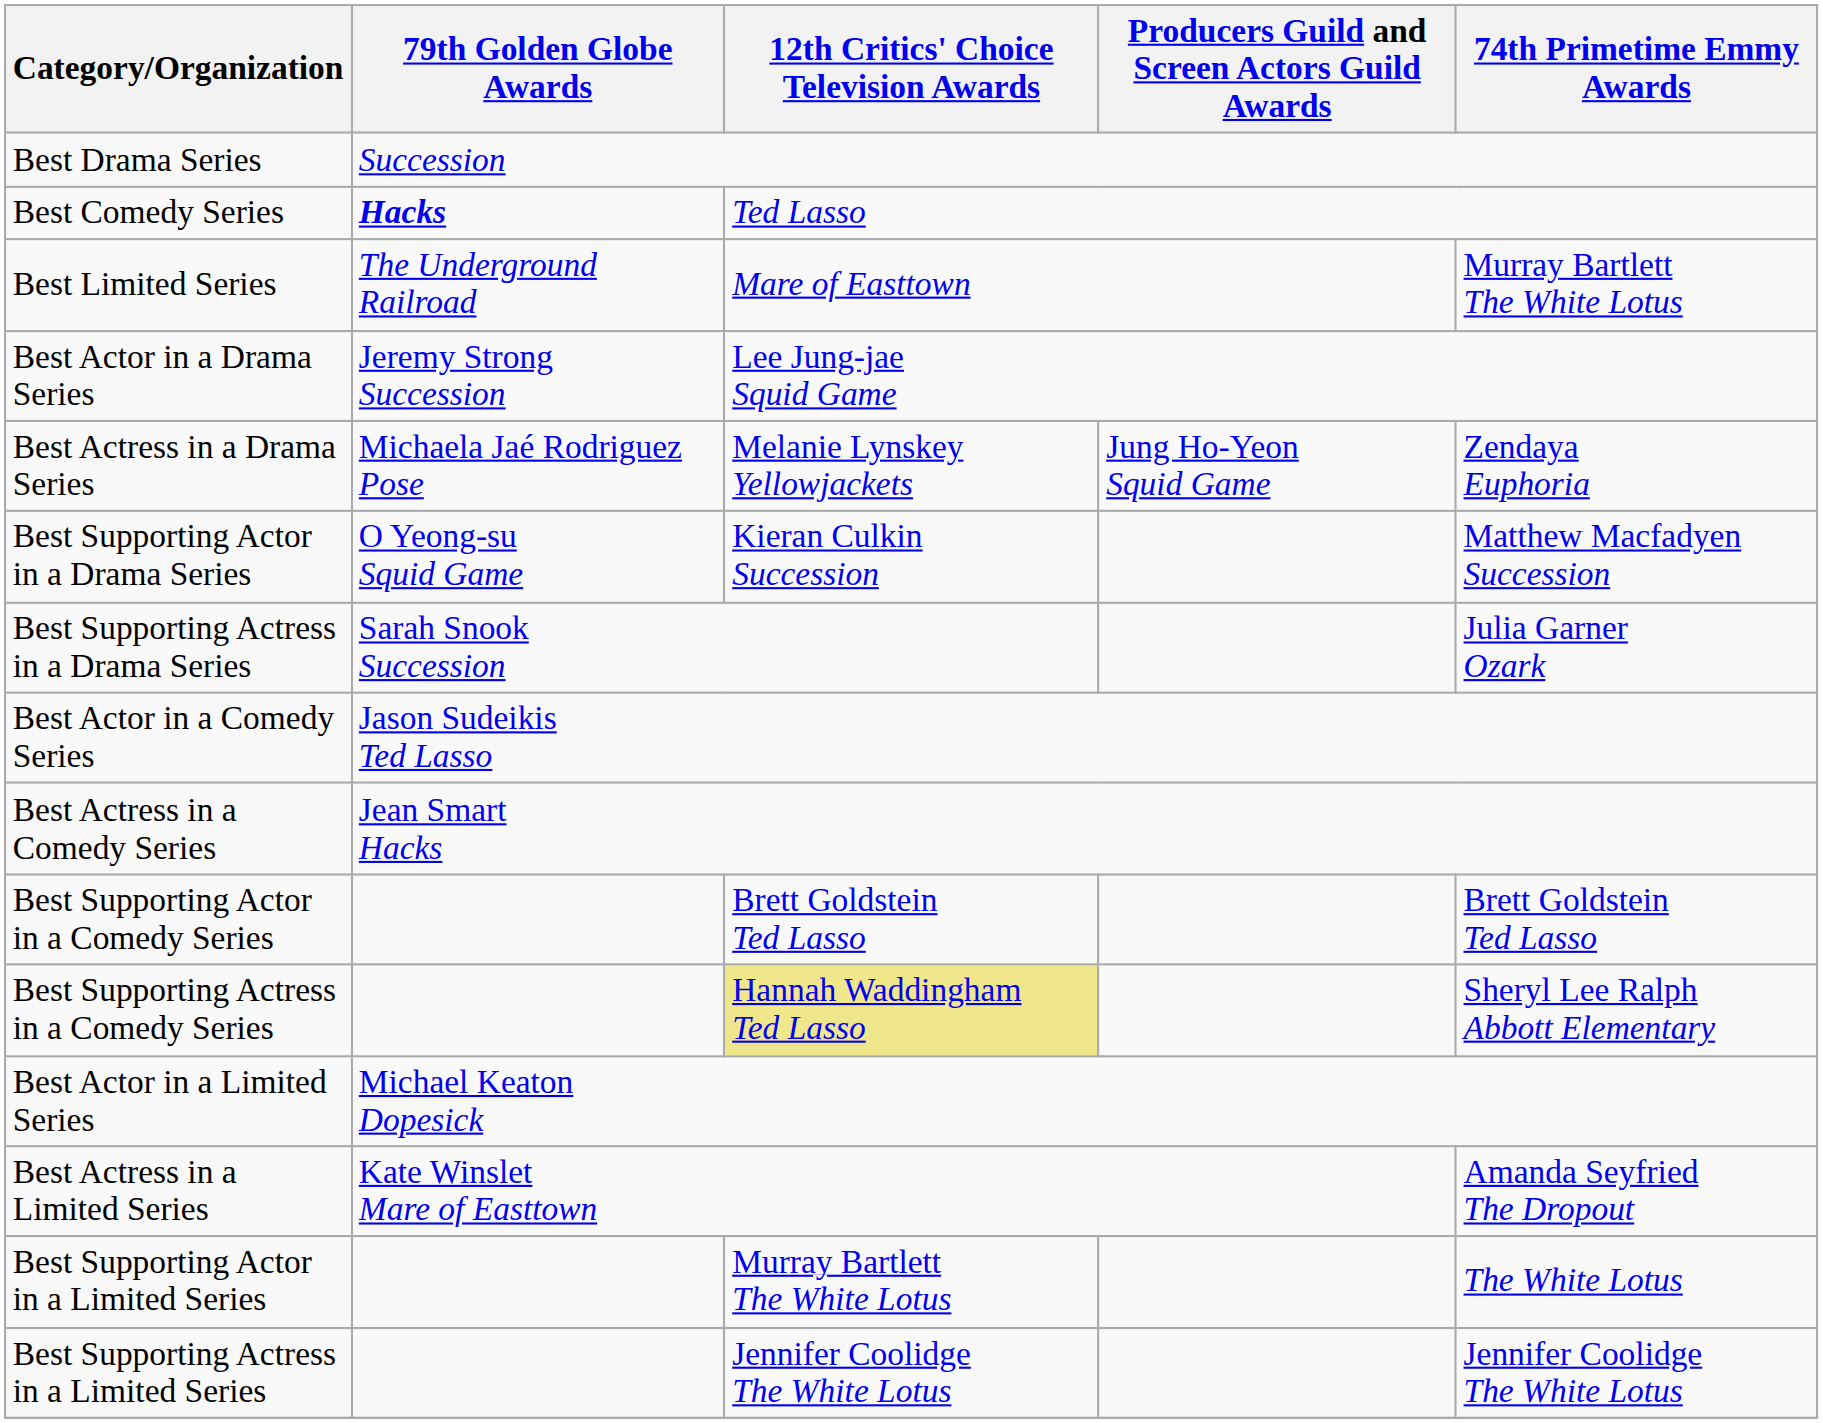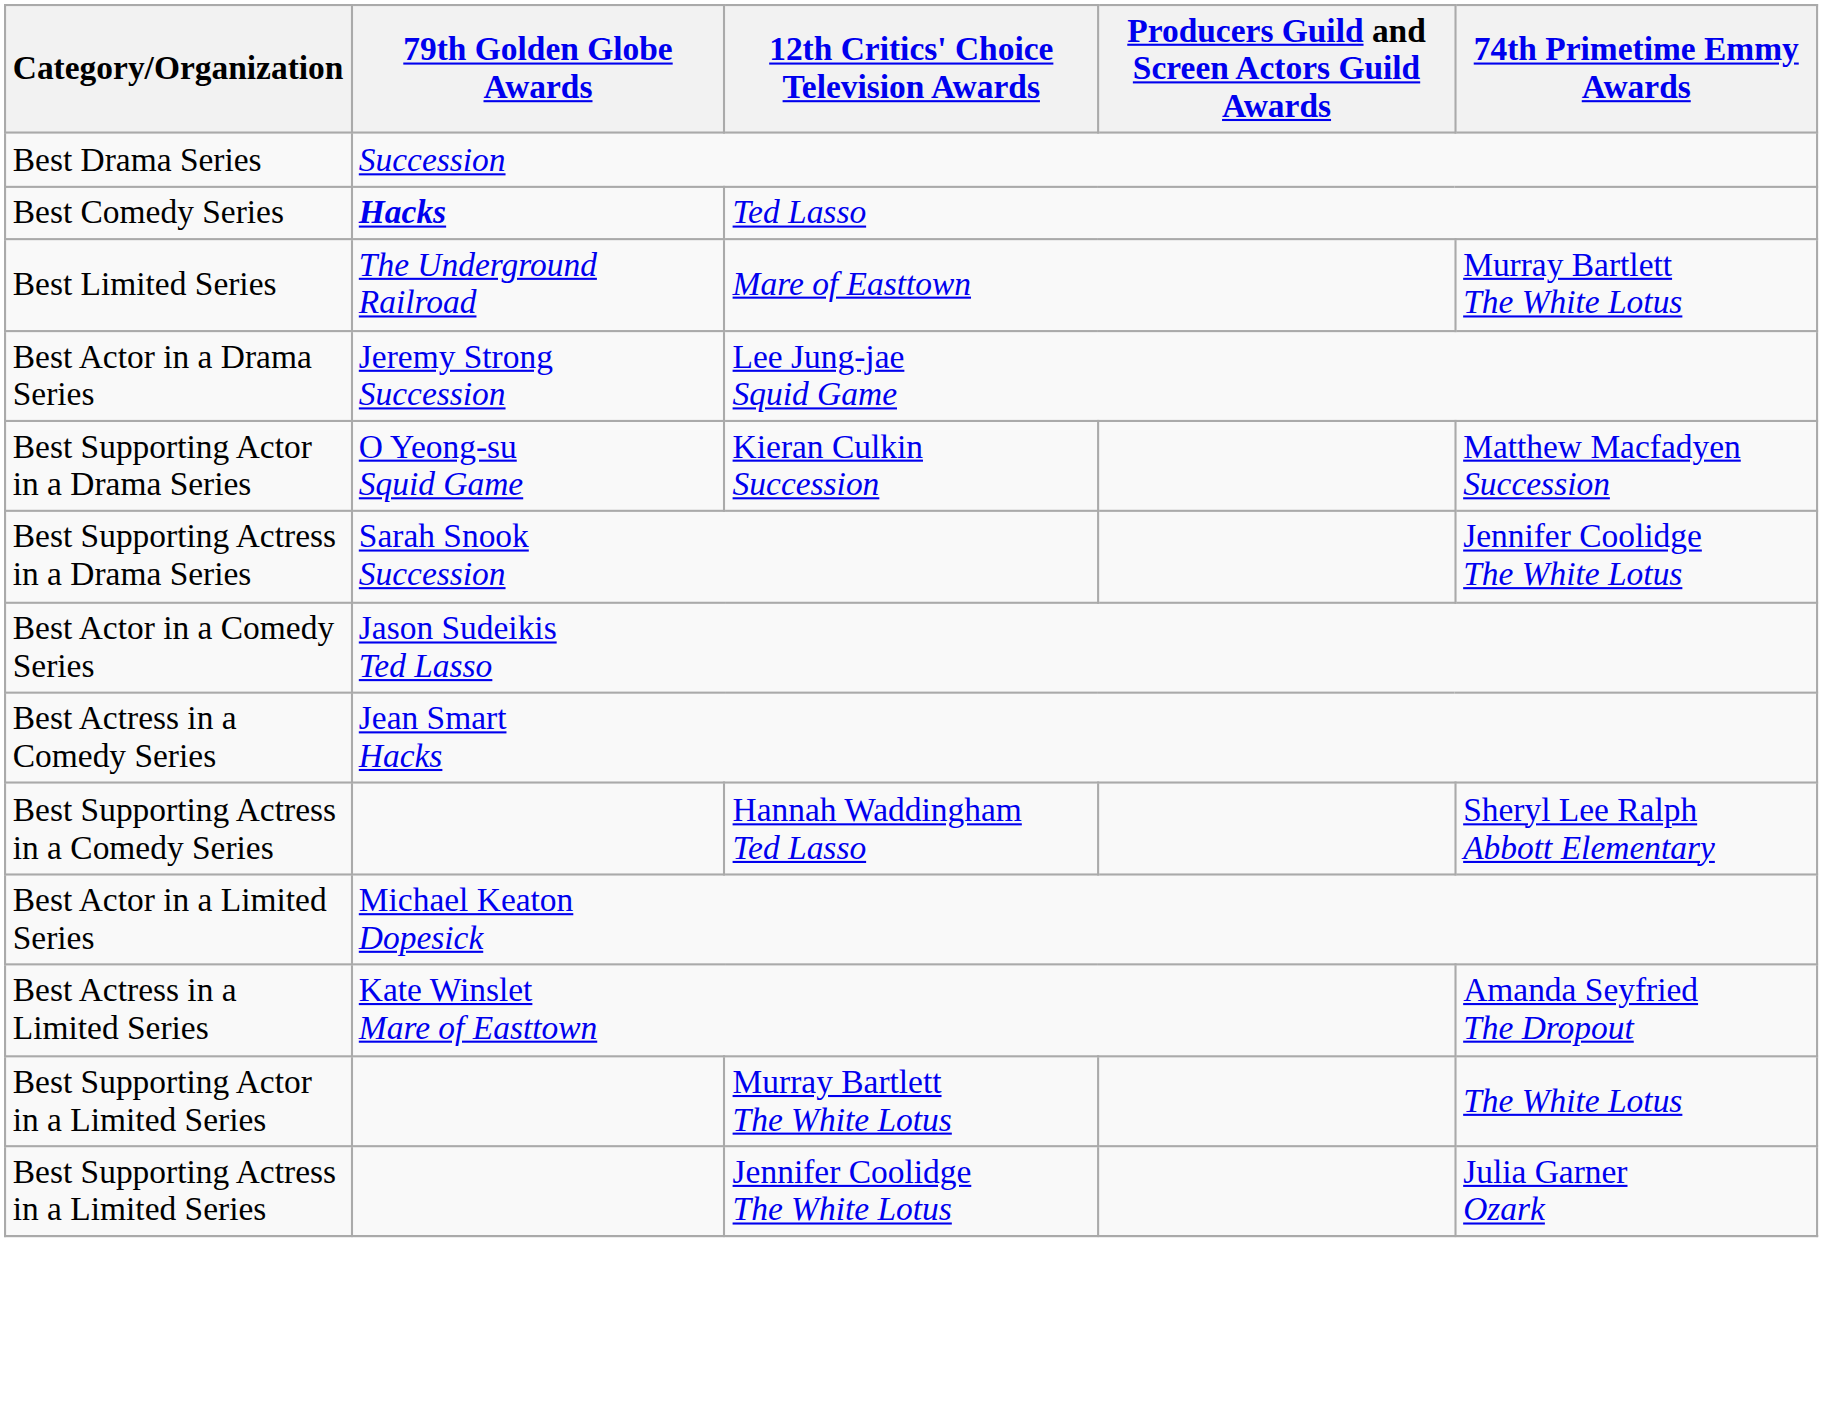- row: Best Actress in a Drama Series | Michaela Jaé Rodriguez Pose | Melanie Lynskey Yellowjackets | Jung Ho-Yeon Squid Game | Zendaya Euphoria
Best Supporting Actress in a Drama Series | 74th Primetime Emmy Awards: Julia Garner Ozark -> Jennifer Coolidge The White Lotus
- row: Best Supporting Actor in a Comedy Series | Brett Goldstein Ted Lasso | Brett Goldstein Ted Lasso
Best Supporting Actress in a Comedy Series | 12th Critics' Choice Television Awards: khaki background -> no background
Best Supporting Actress in a Limited Series | 74th Primetime Emmy Awards: Jennifer Coolidge The White Lotus -> Julia Garner Ozark
